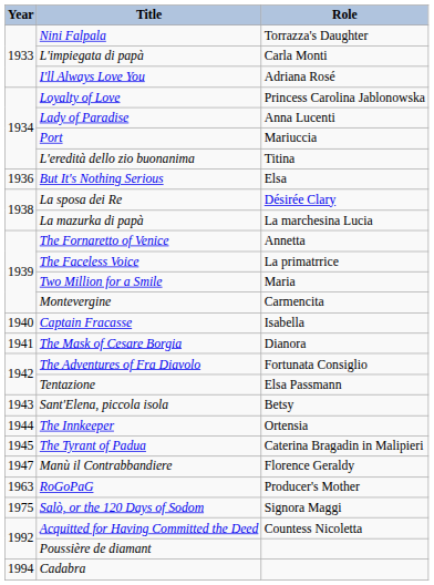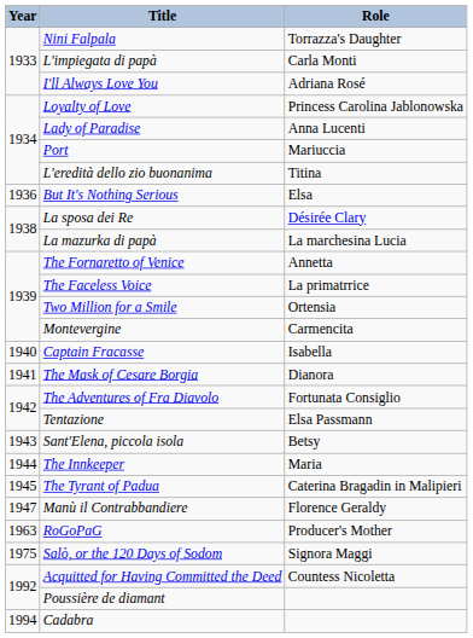Two Million for a Smile | Role: Maria -> Ortensia
The Innkeeper | Role: Ortensia -> Maria
